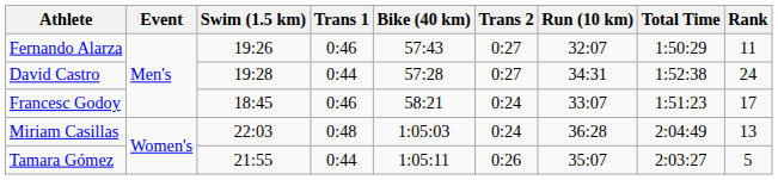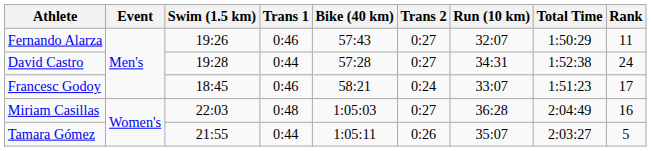Miriam Casillas | Trans 2: 0:24 -> 0:27
Miriam Casillas | Rank: 13 -> 16
